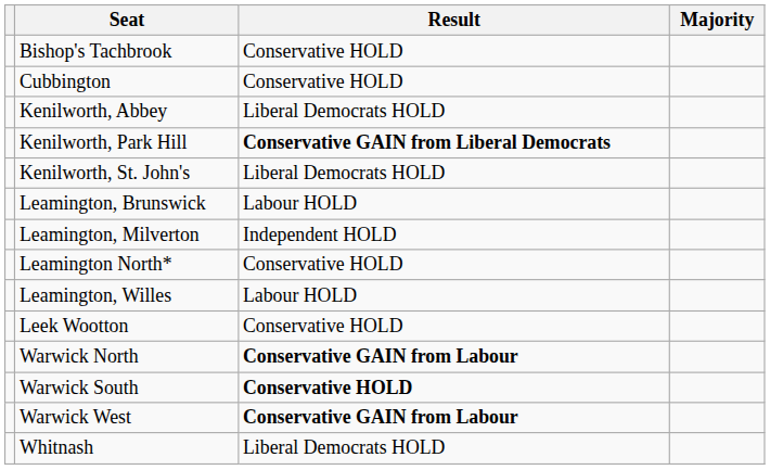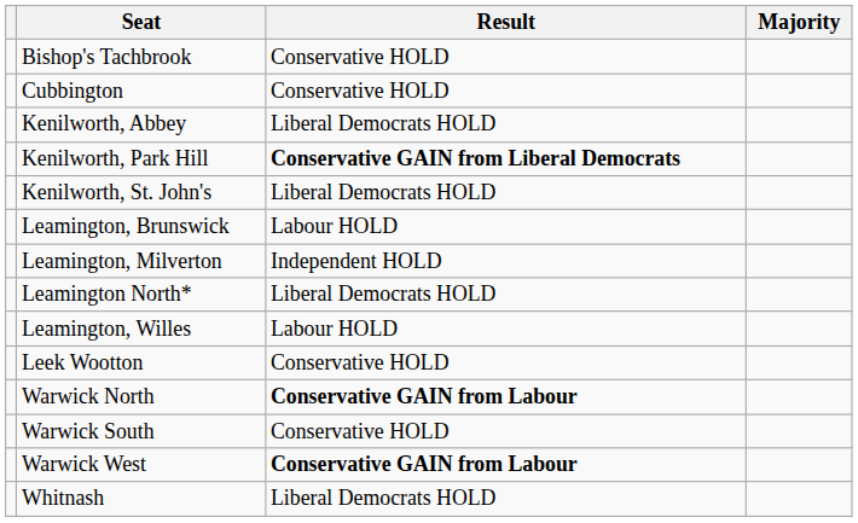Leamington North* | Result: Conservative HOLD -> Liberal Democrats HOLD
Warwick South | Result: bold -> normal
